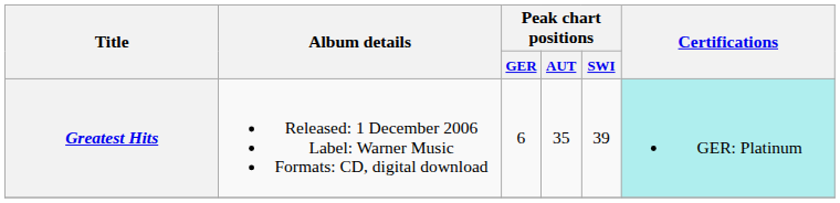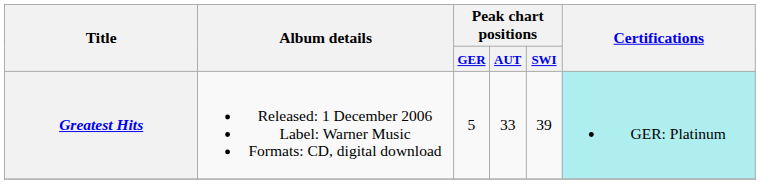Greatest Hits | Peak chart positions / GER: 6 -> 5
Greatest Hits | Peak chart positions / AUT: 35 -> 33
